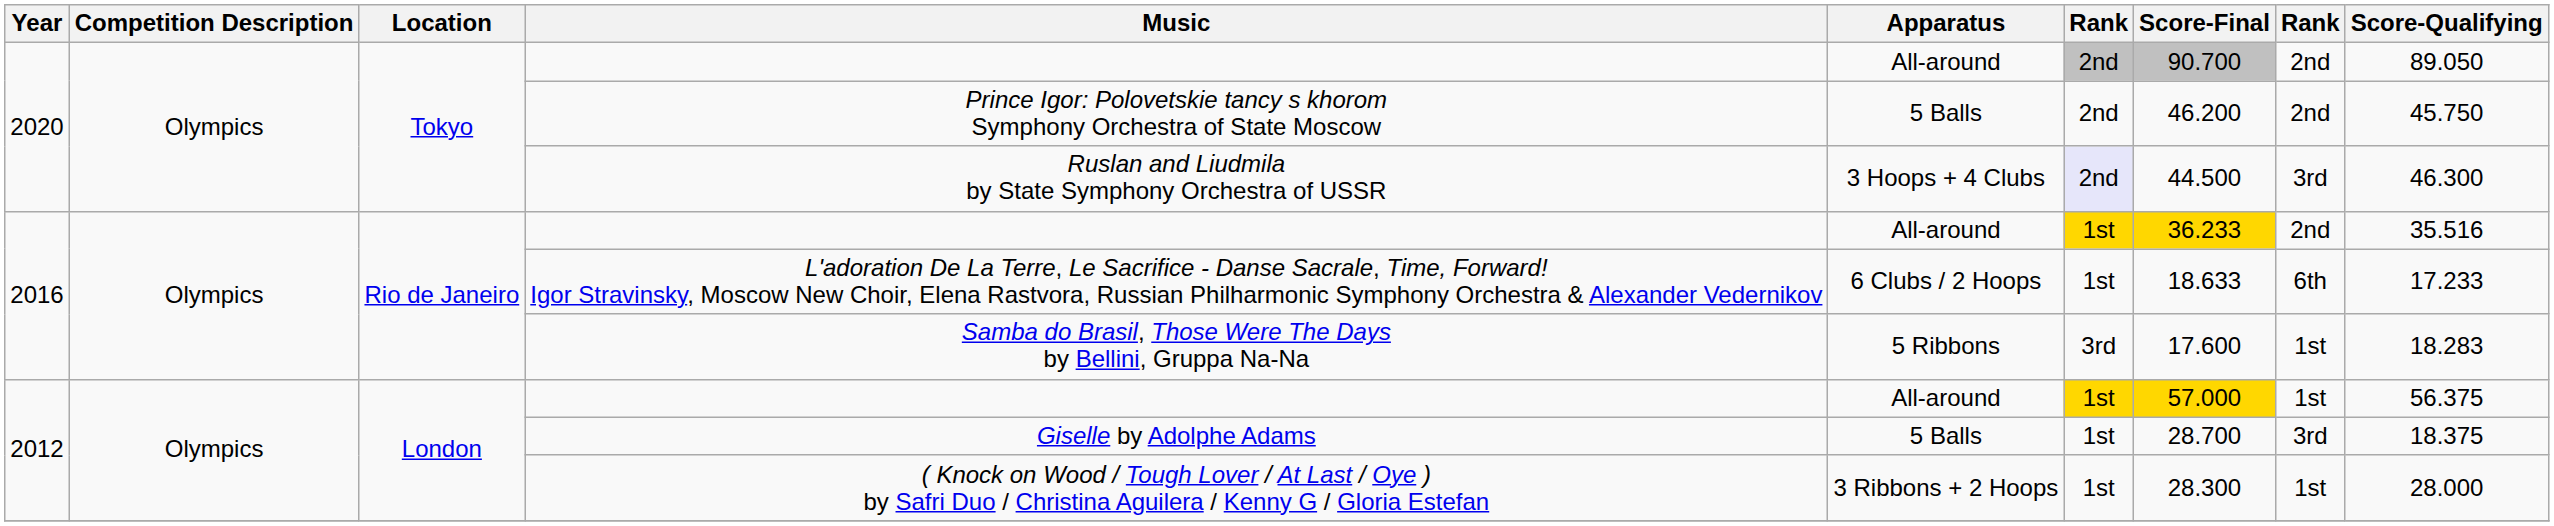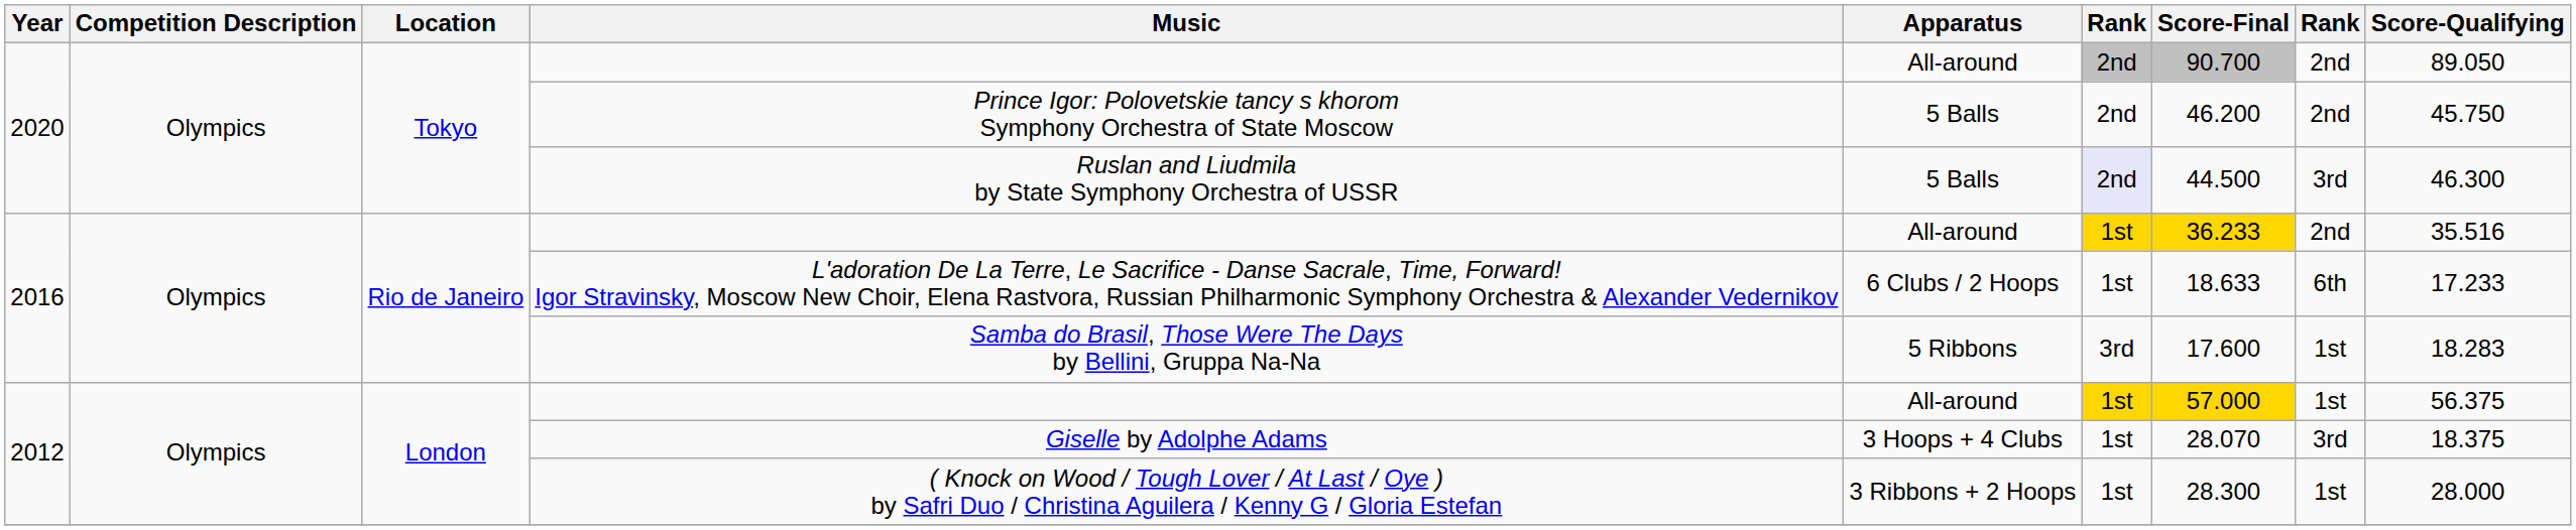Ruslan and Liudmila by State Symphony Orchestra of USSR | Apparatus: 3 Hoops + 4 Clubs -> 5 Balls
Giselle by Adolphe Adams | Apparatus: 5 Balls -> 3 Hoops + 4 Clubs
Giselle by Adolphe Adams | Score-Final: 28.700 -> 28.070
